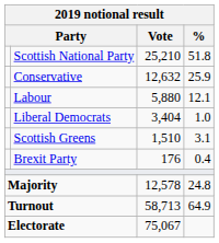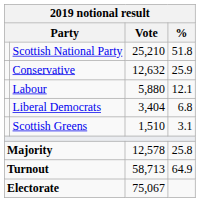Liberal Democrats | %: 1.0 -> 6.8
- row: Brexit Party | 176 | 0.4
Majority | %: 24.8 -> 25.8
